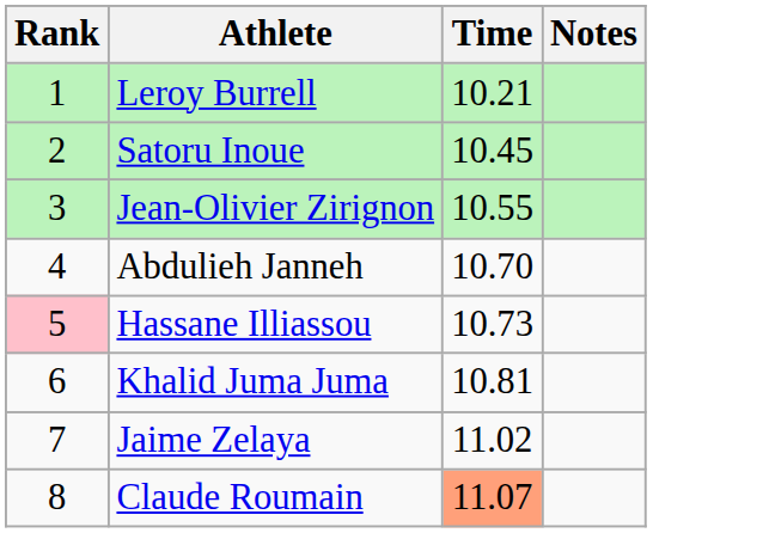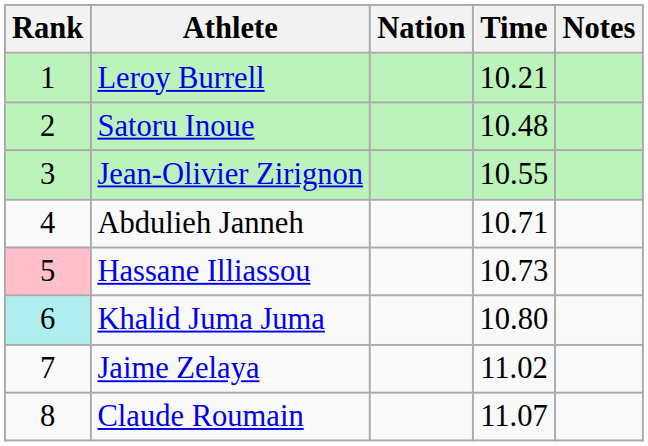+ column: Nation
Satoru Inoue | Time: 10.45 -> 10.48
Abdulieh Janneh | Time: 10.70 -> 10.71
Khalid Juma Juma | Rank: no background -> paleturquoise background
Khalid Juma Juma | Time: 10.81 -> 10.80
Claude Roumain | Time: lightsalmon background -> no background
